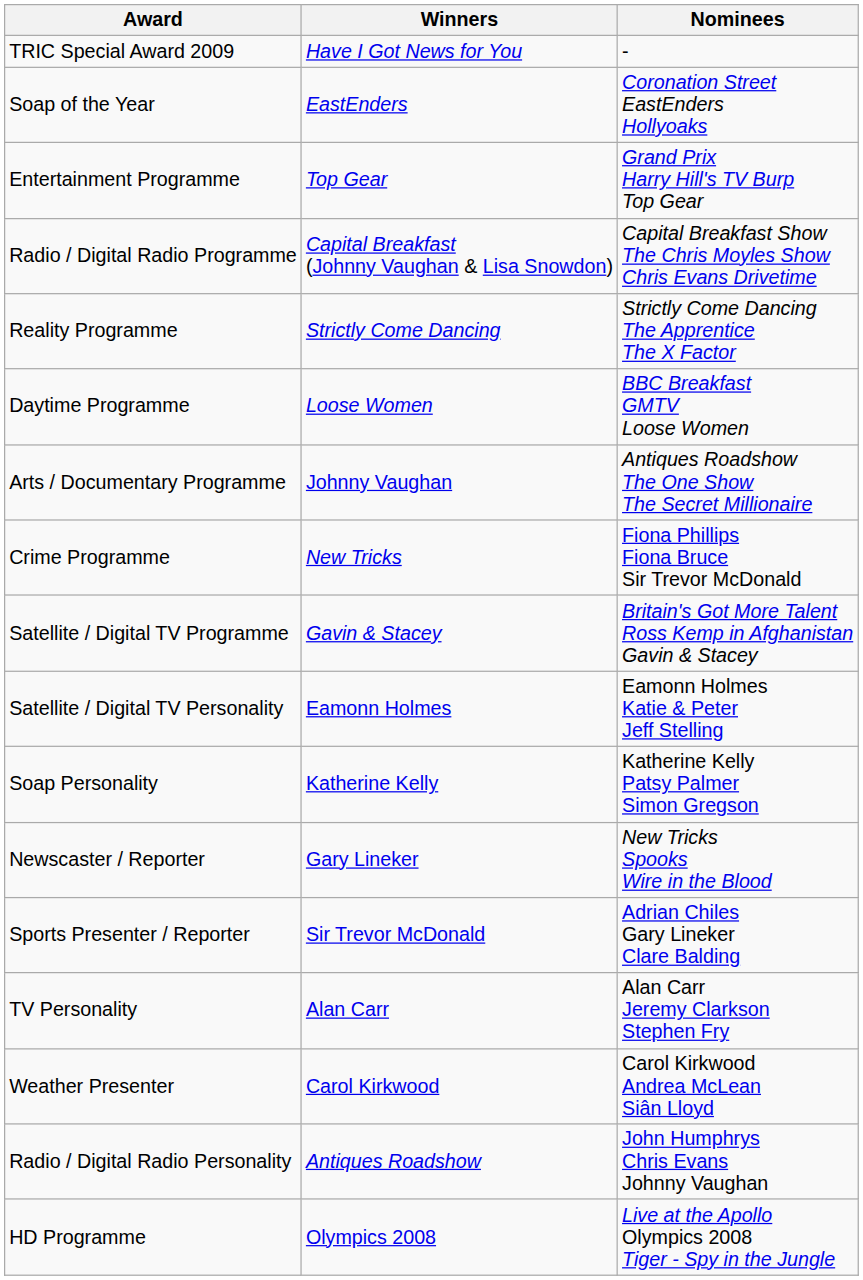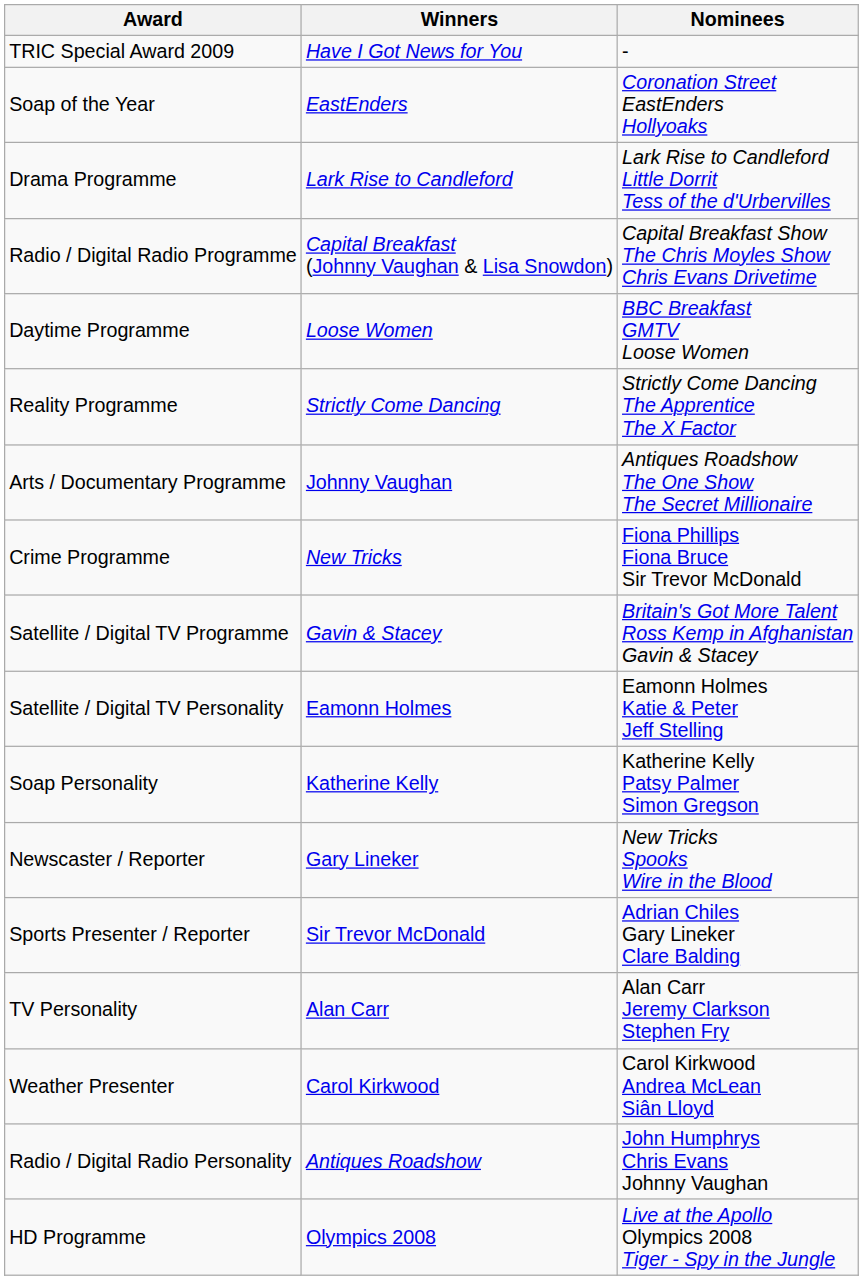- row: Entertainment Programme | Top Gear | Grand Prix Harry Hill's TV Burp Top Gear
+ row: Drama Programme | Lark Rise to Candleford | Lark Rise to Candleford Little Dorrit Tess of the d'Urbervilles
rows swapped: Daytime Programme <-> Reality Programme
